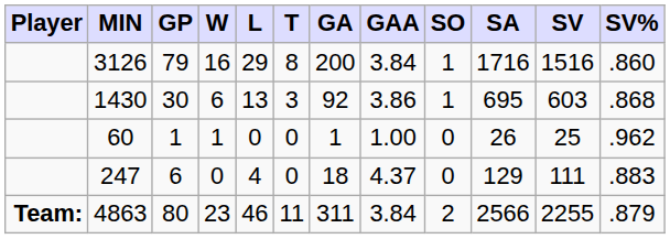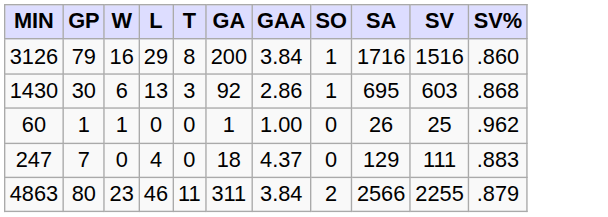- column: Player | Team:
1430 | GAA: 3.86 -> 2.86
247 | GP: 6 -> 7
